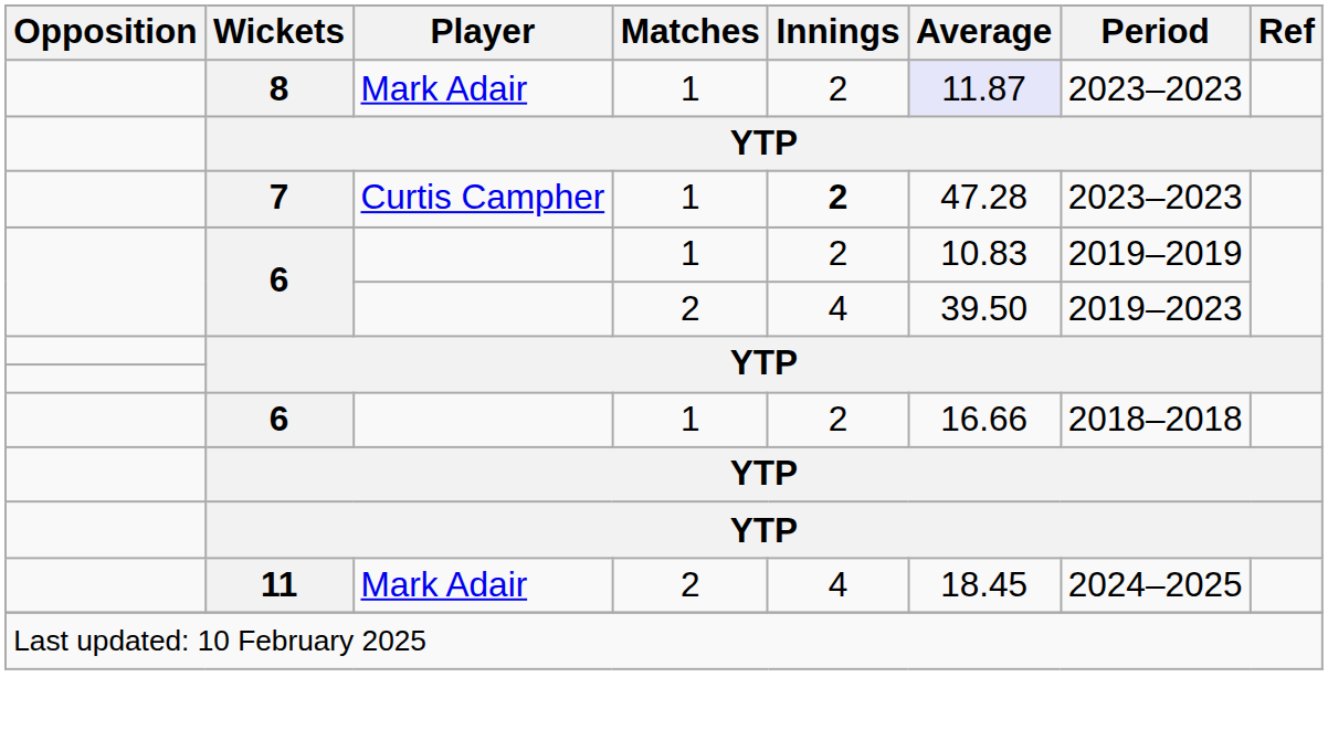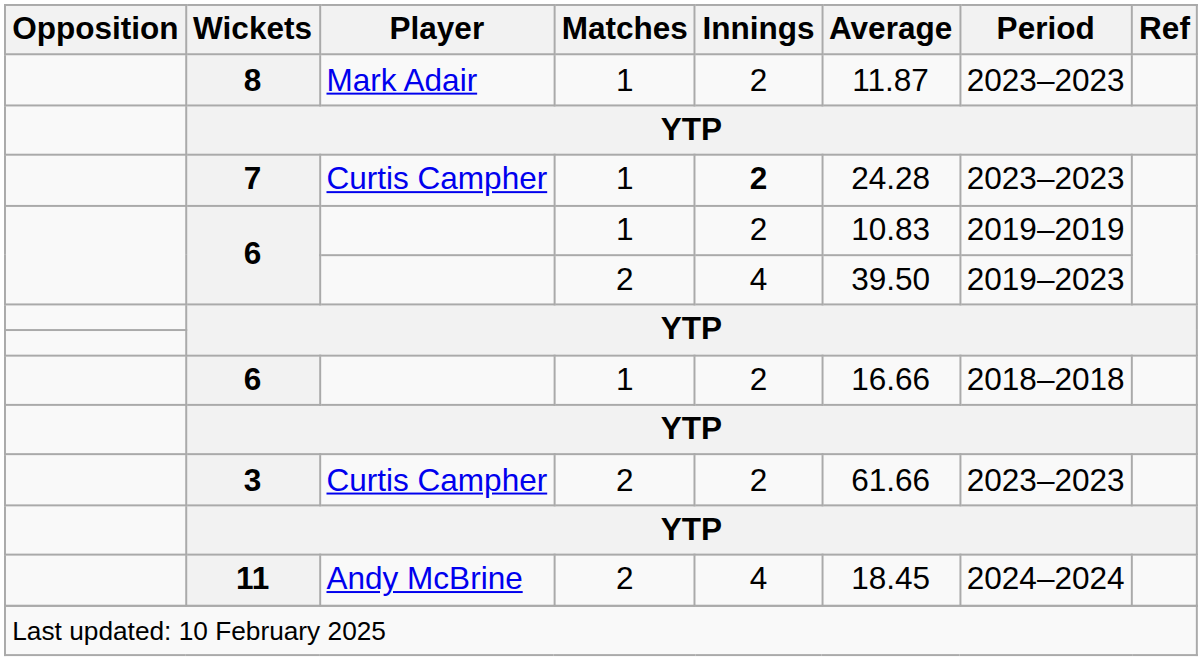8 | Average: lavender background -> no background
7 | Average: 47.28 -> 24.28
+ row: 3 | Curtis Campher | 2 | 2 | 61.66 | 2023–2023
11 | Player: Mark Adair -> Andy McBrine
11 | Period: 2024–2025 -> 2024–2024
